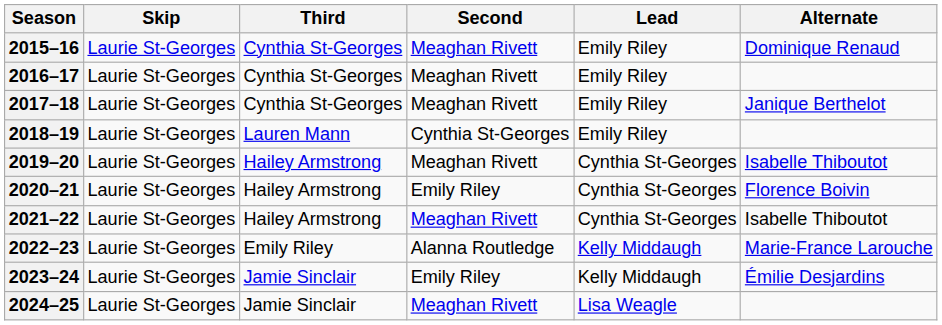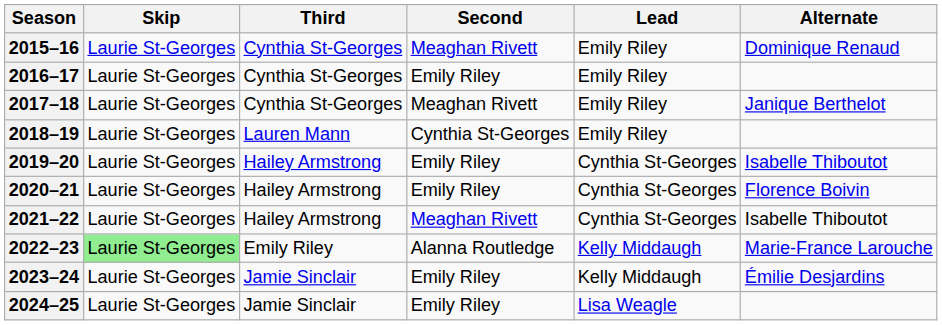2016–17 | Second: Meaghan Rivett -> Emily Riley
2019–20 | Second: Meaghan Rivett -> Emily Riley
2022–23 | Skip: no background -> lightgreen background
2024–25 | Second: Meaghan Rivett -> Emily Riley
